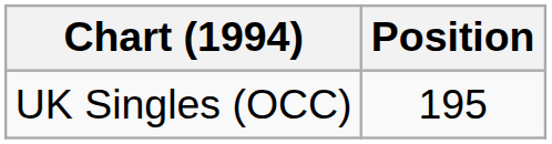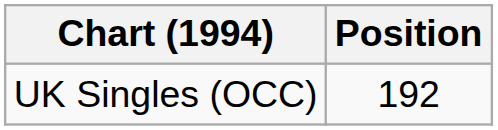UK Singles (OCC) | Position: 195 -> 192
